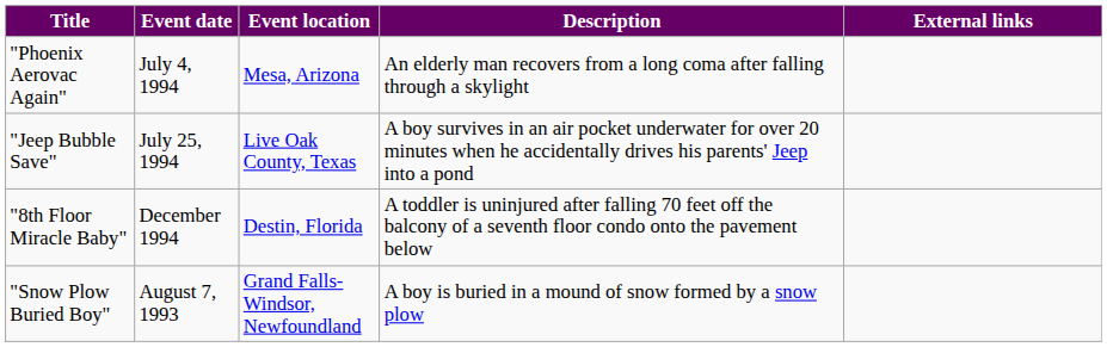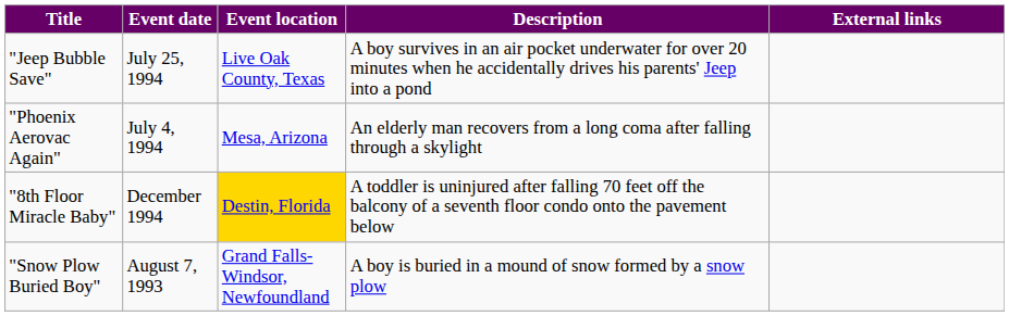rows swapped: "Jeep Bubble Save" <-> "Phoenix Aerovac Again"
"8th Floor Miracle Baby" | Event location: no background -> gold background
